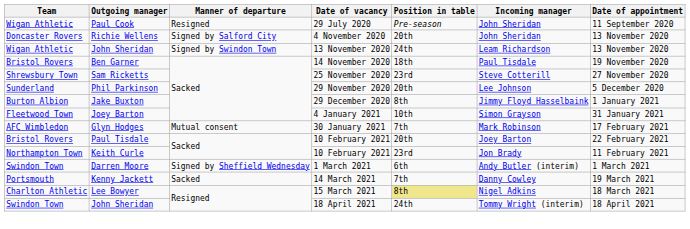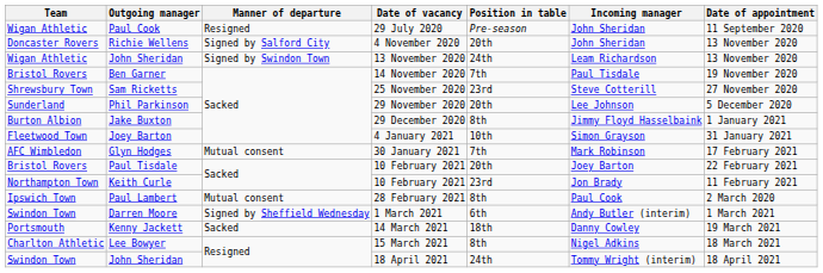Ben Garner | Position in table: 18th -> 7th
+ row: Ipswich Town | Paul Lambert | Mutual consent | 28 February 2021 | 8th | Paul Cook | 2 March 2020
Kenny Jackett | Position in table: 7th -> 18th
Lee Bowyer | Position in table: khaki background -> no background
